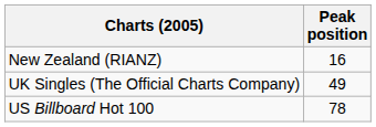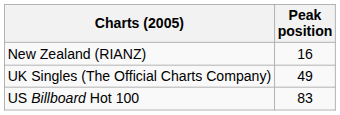US Billboard Hot 100 | Peak position: 78 -> 83
